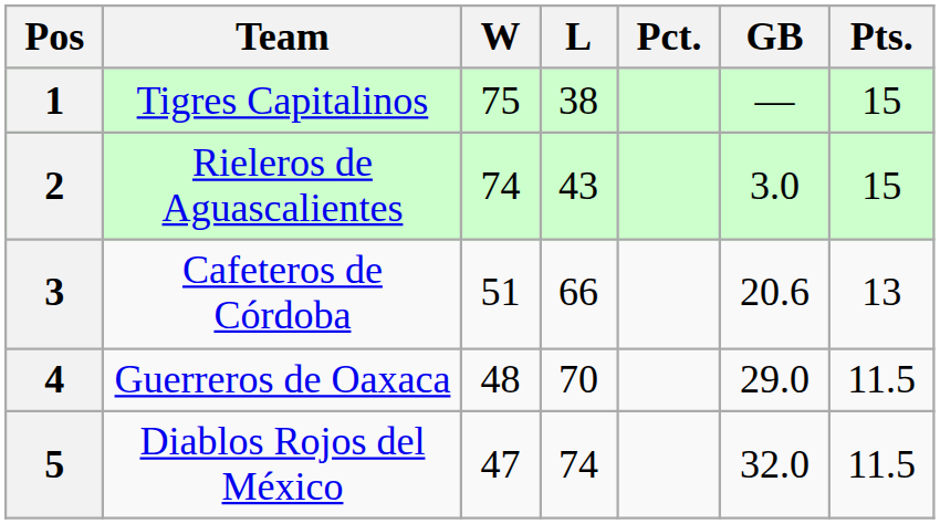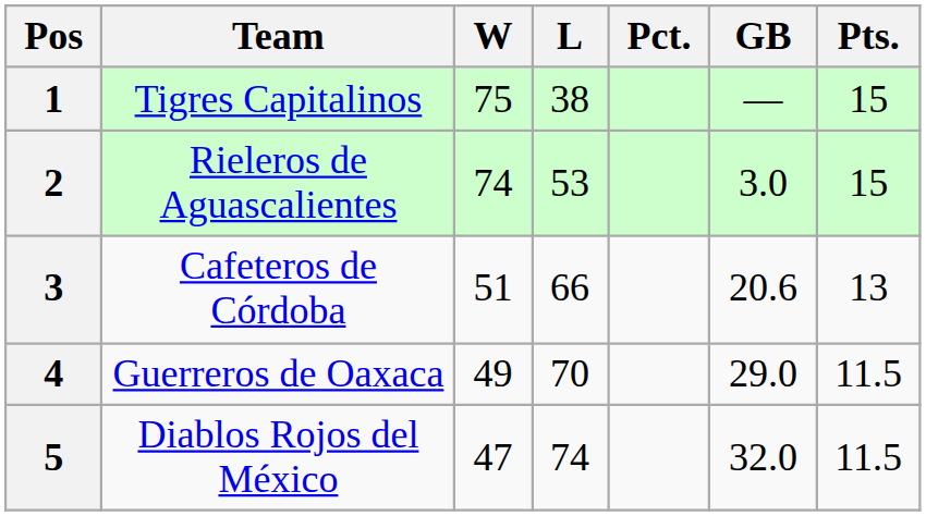2 | L: 43 -> 53
4 | W: 48 -> 49
